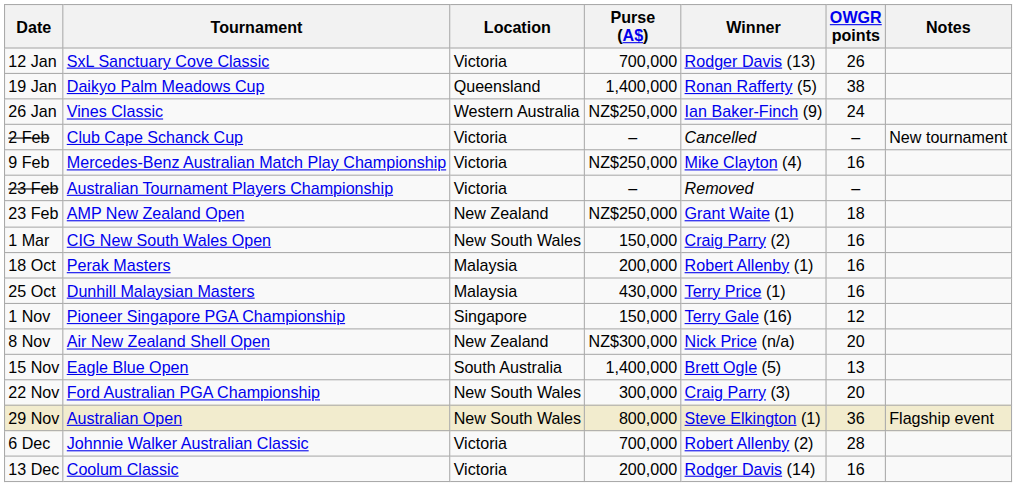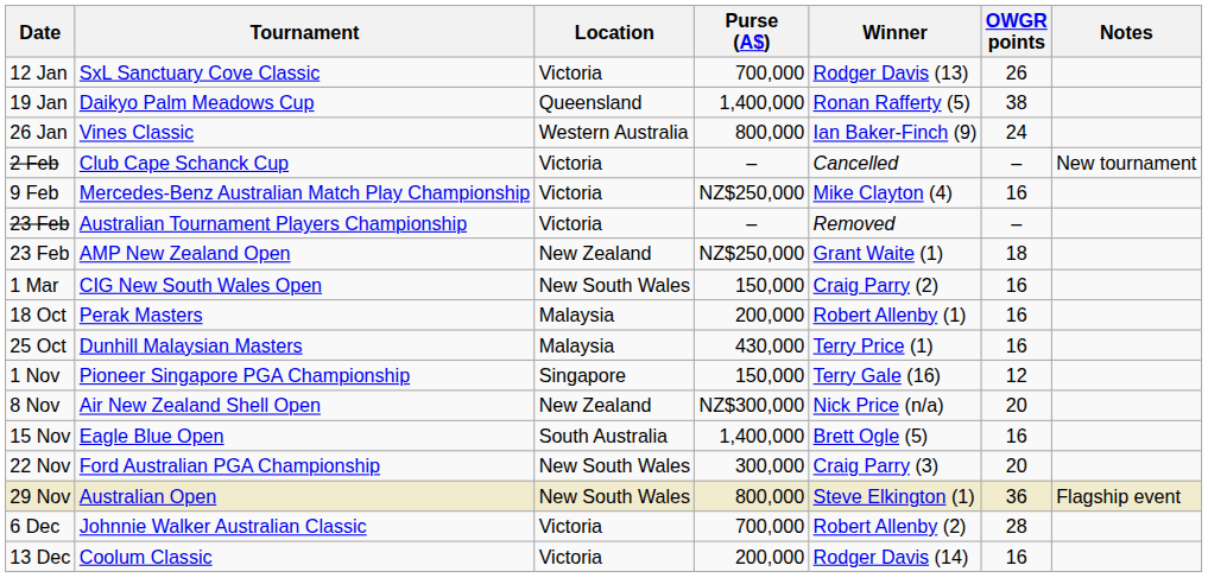Vines Classic | Purse (A$): NZ$250,000 -> 800,000
Eagle Blue Open | OWGR points: 13 -> 16
